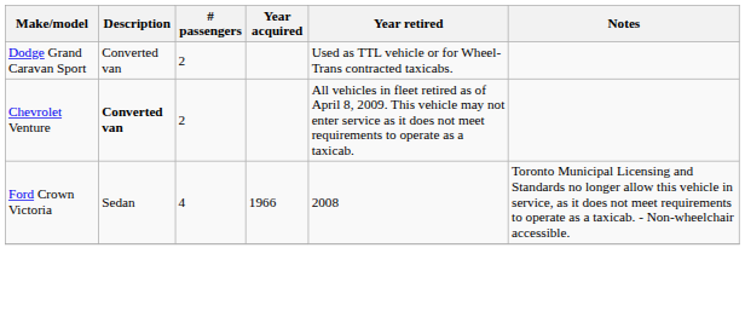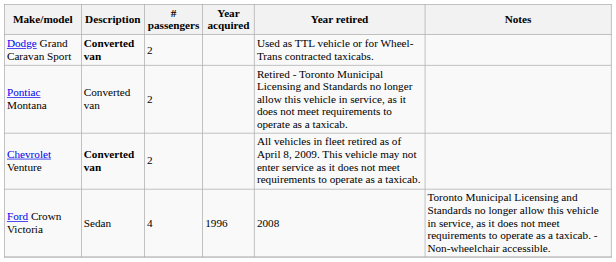Dodge Grand Caravan Sport | Description: normal -> bold
+ row: Pontiac Montana | Converted van | 2 | Retired - Toronto Municipal Licensing and Standards no longer allow this vehicle in service, as it does not meet requirements to operate as a taxicab.
Ford Crown Victoria | Year acquired: 1966 -> 1996
